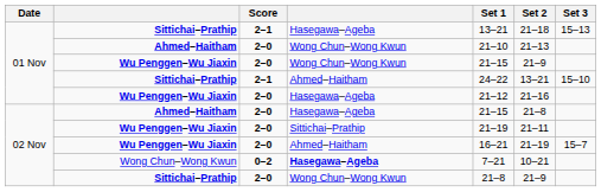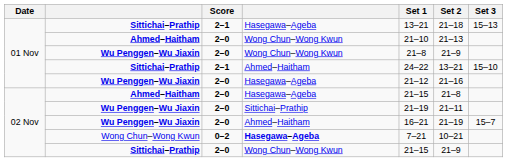Wu Penggen–Wu Jiaxin / Wong Chun–Wong Kwun | Set 1: 21–15 -> 21–8
Sittichai–Prathip / Wong Chun–Wong Kwun | Set 1: 21–8 -> 21–15
